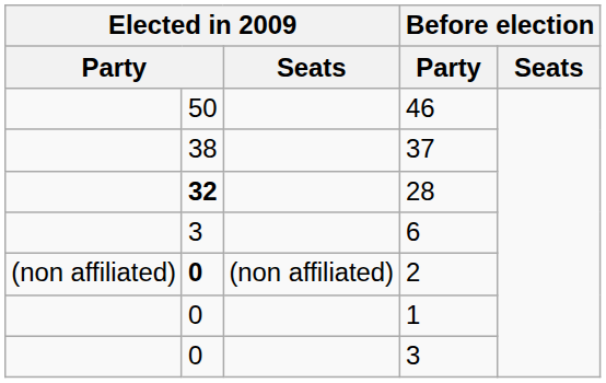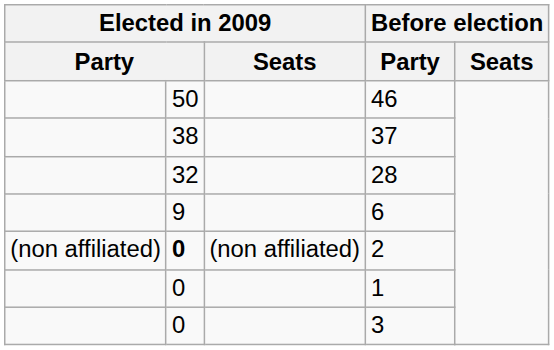28 | column 2: bold -> normal
6 | column 2: 3 -> 9
